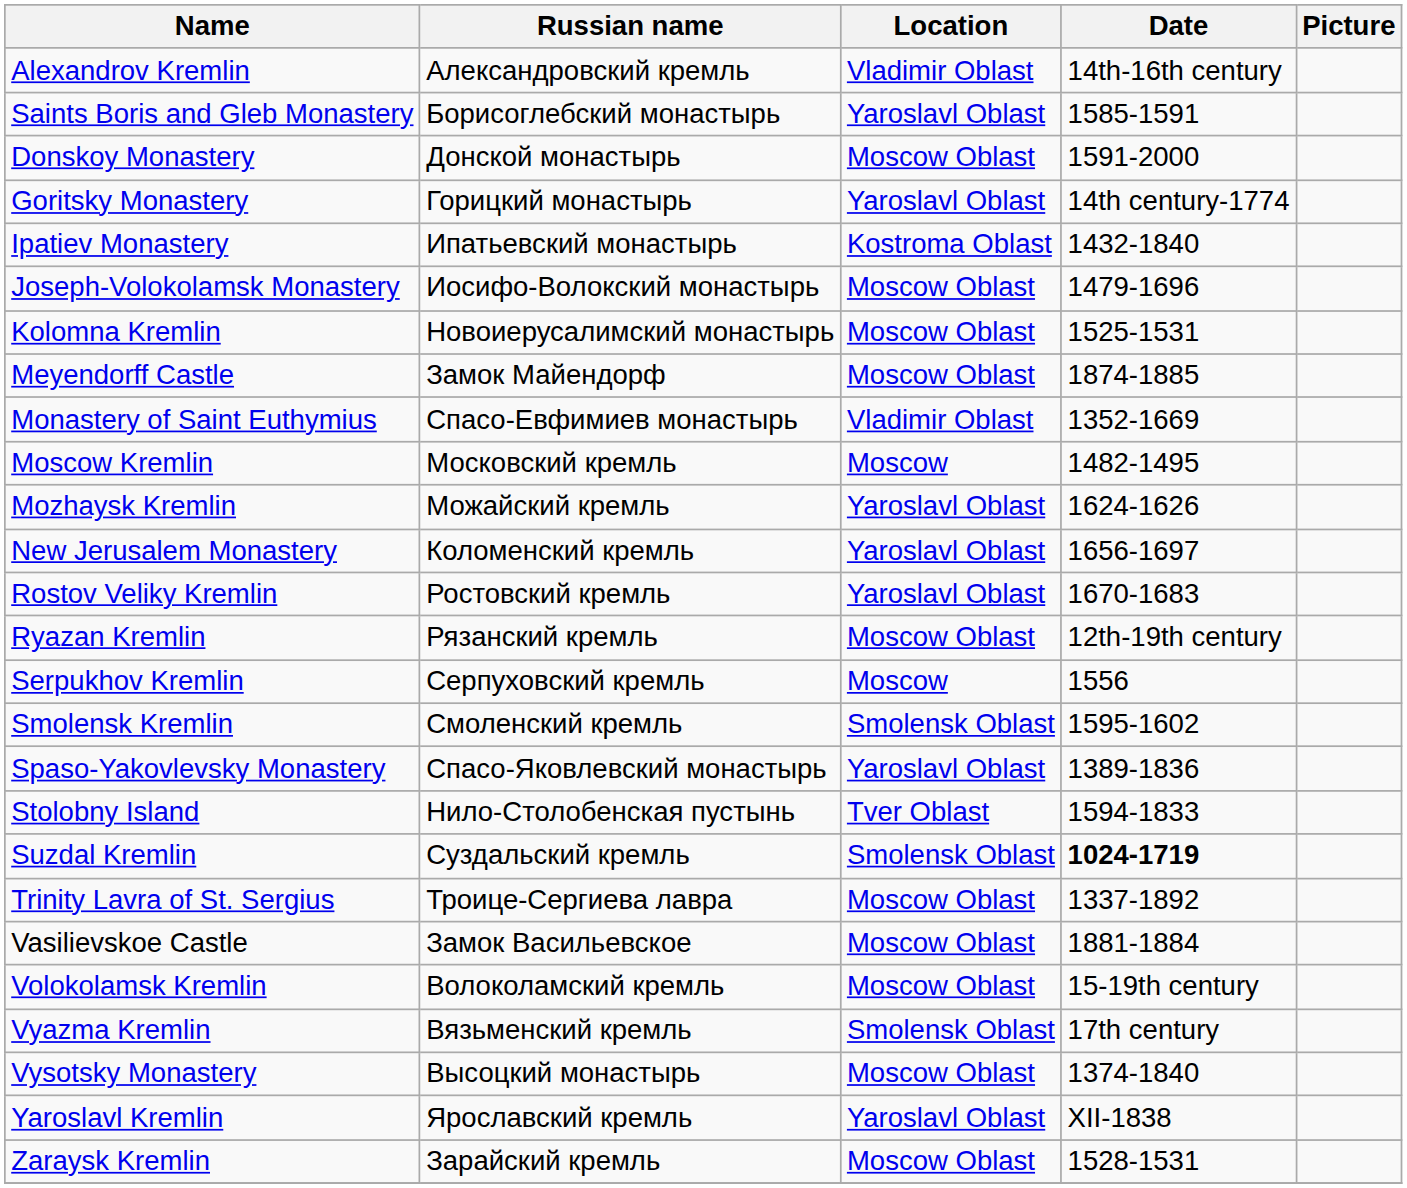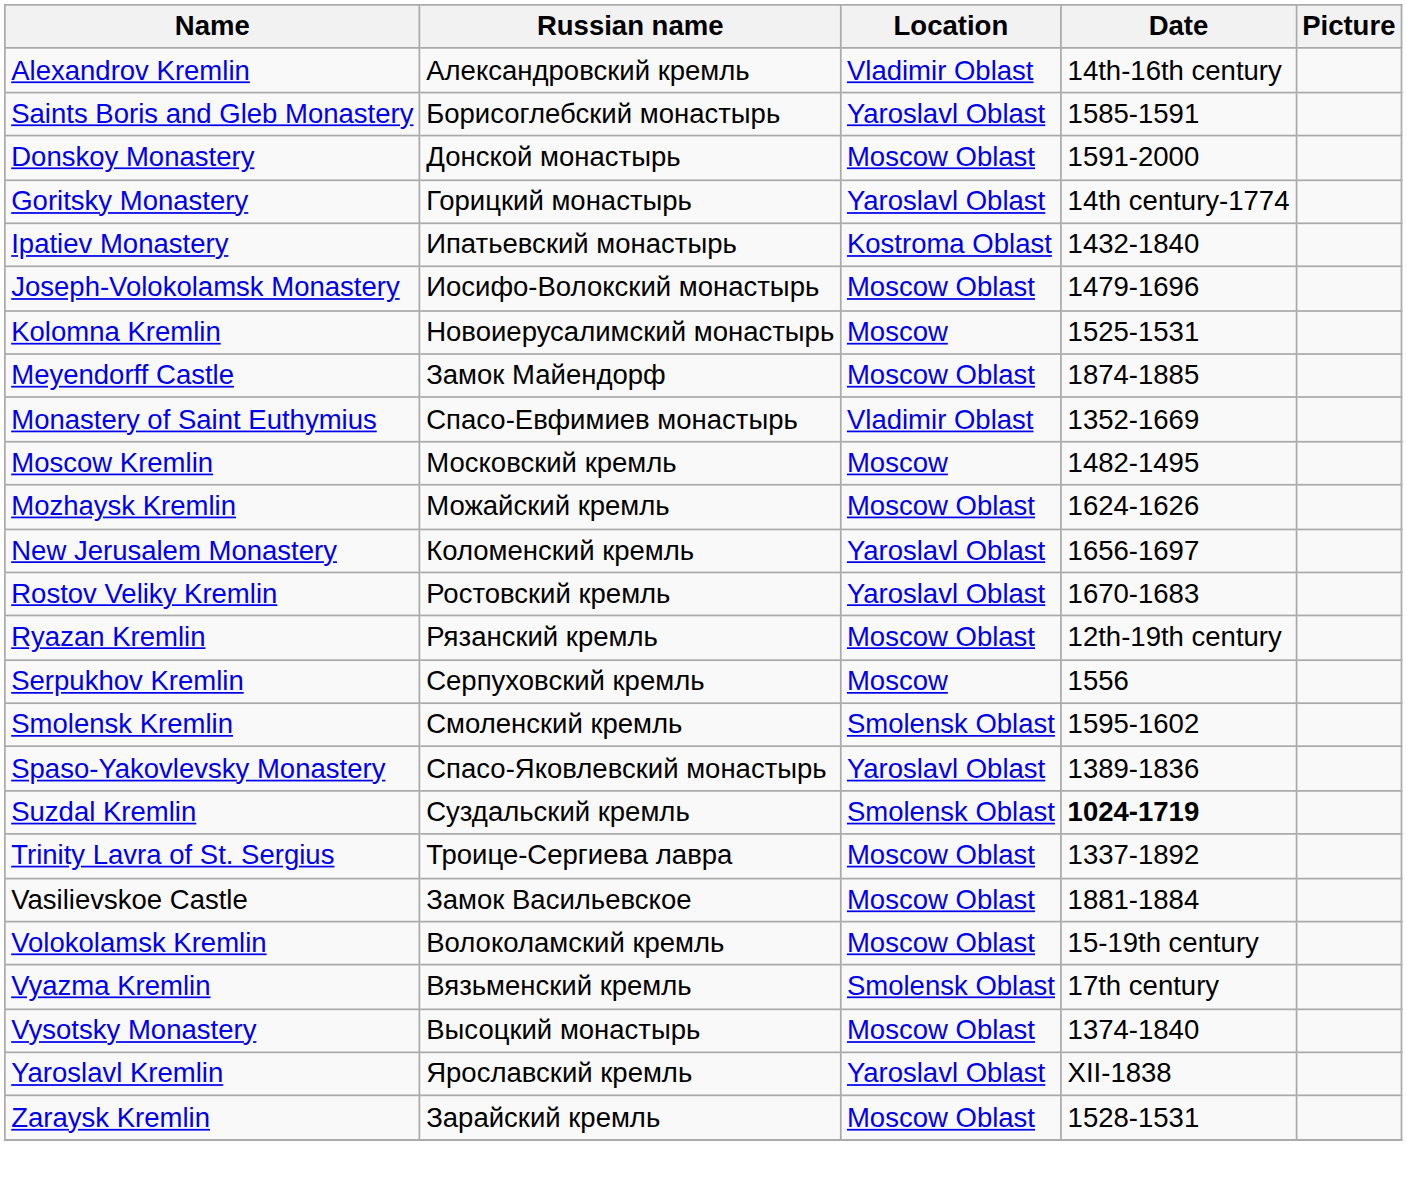Kolomna Kremlin | Location: Moscow Oblast -> Moscow
Mozhaysk Kremlin | Location: Yaroslavl Oblast -> Moscow Oblast
- row: Stolobny Island | Нило-Столобенская пустынь | Tver Oblast | 1594-1833
